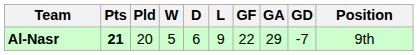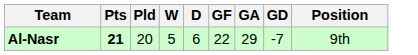- column: L | 9
